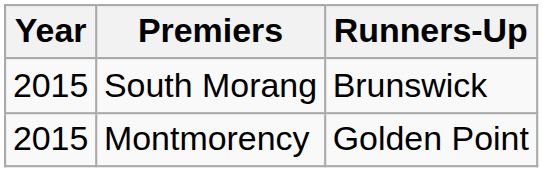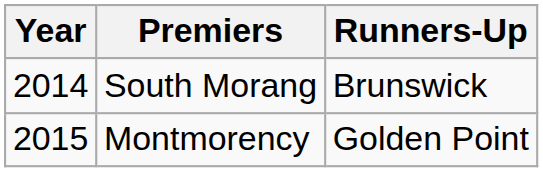South Morang | Year: 2015 -> 2014
